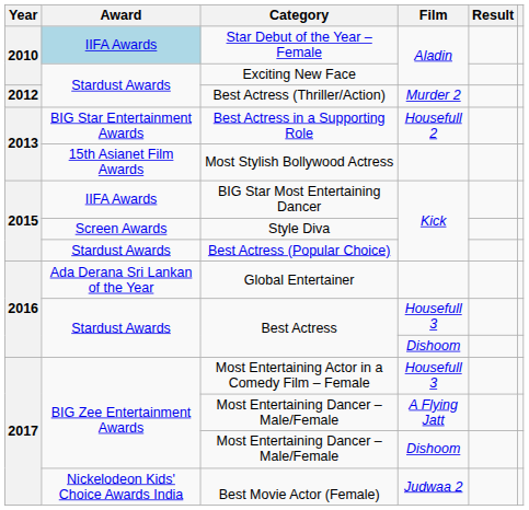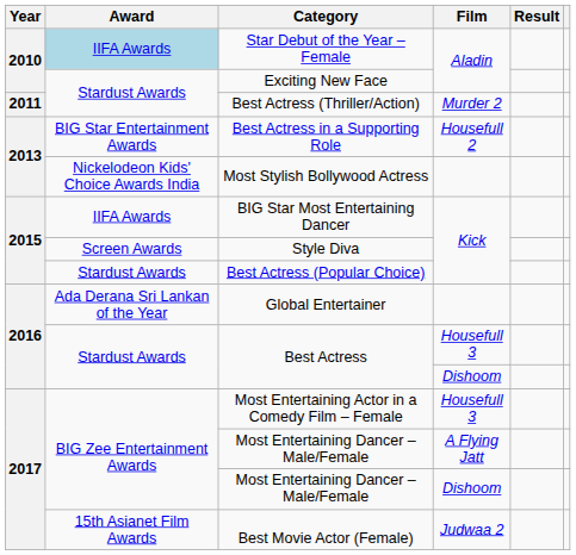Best Actress (Thriller/Action) | Year: 2012 -> 2011
Most Stylish Bollywood Actress | Award: 15th Asianet Film Awards -> Nickelodeon Kids' Choice Awards India
Best Movie Actor (Female) | Award: Nickelodeon Kids' Choice Awards India -> 15th Asianet Film Awards
